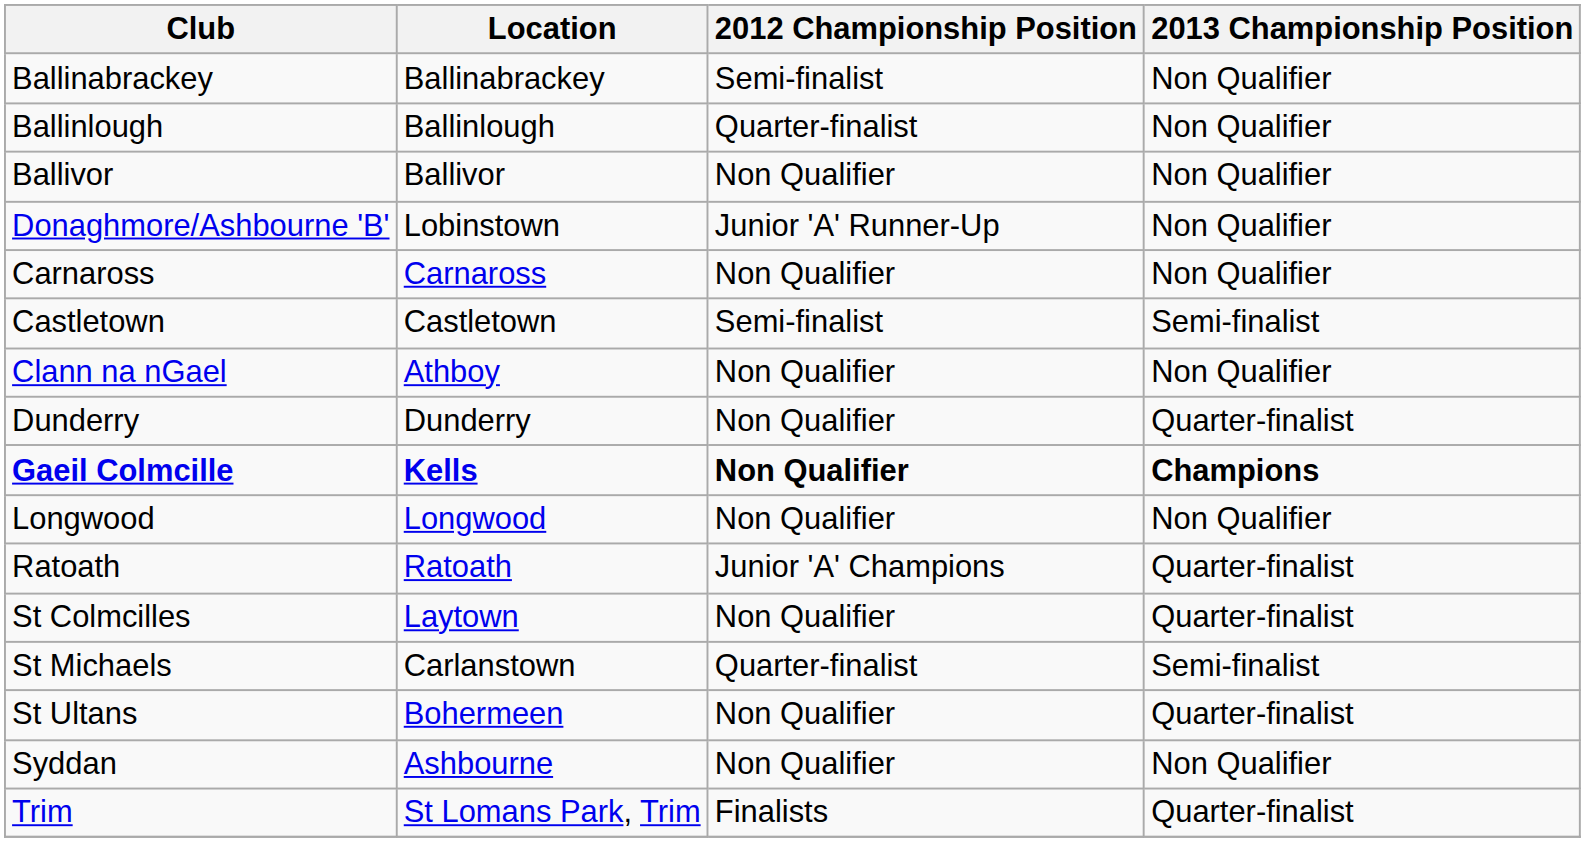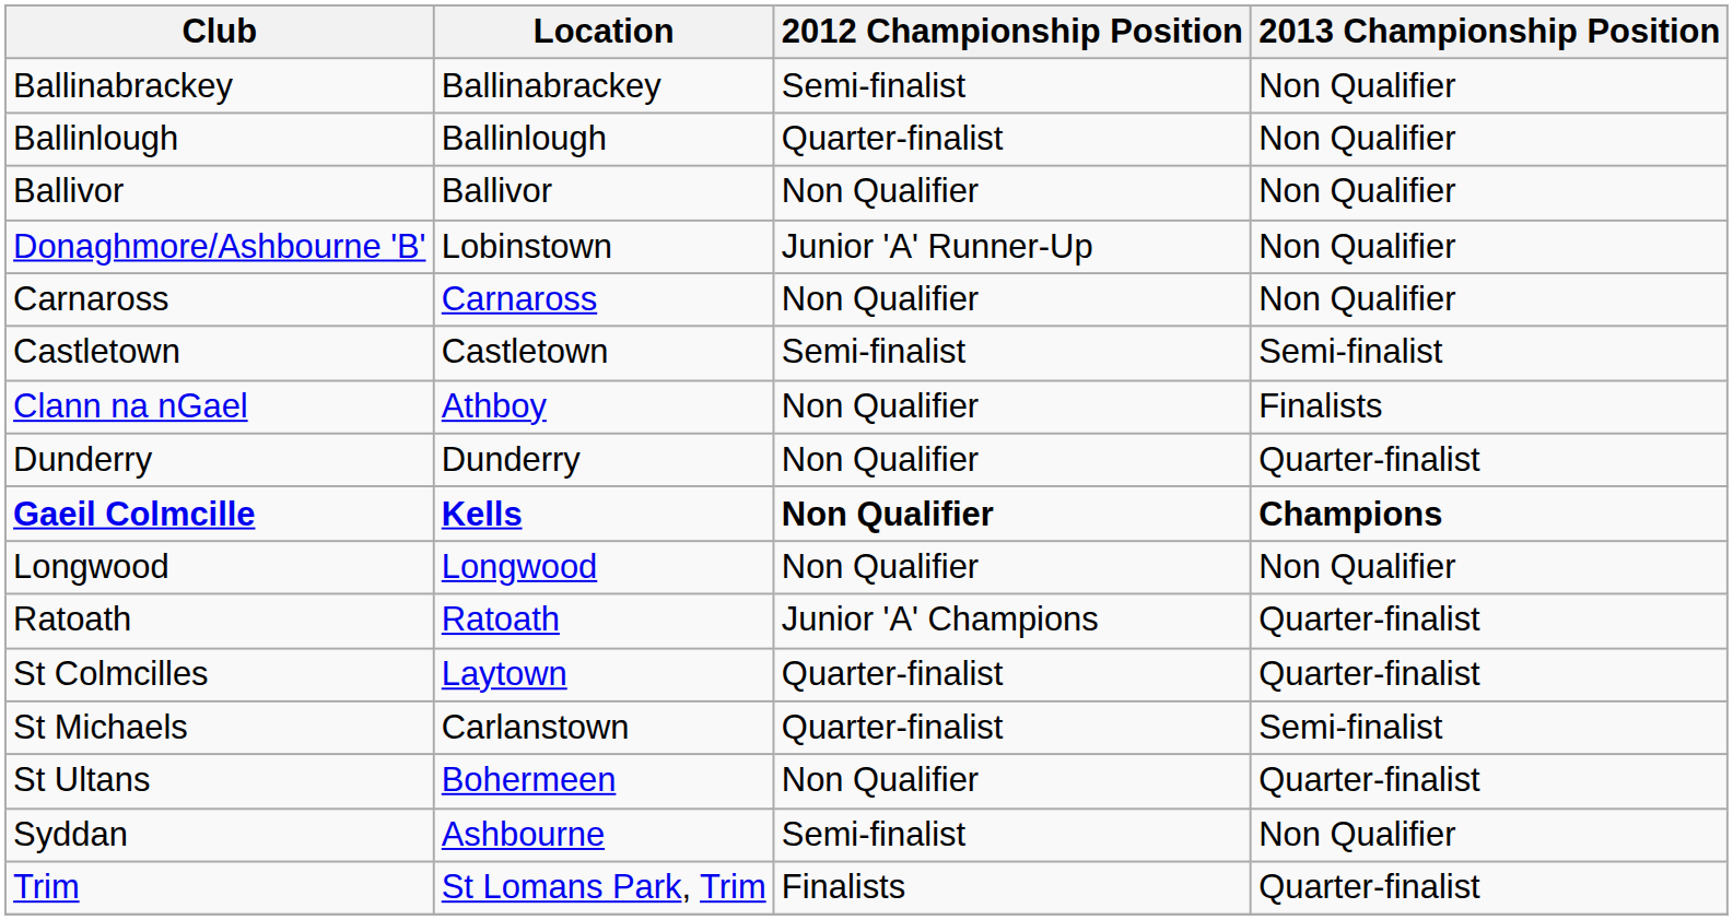Clann na nGael | 2013 Championship Position: Non Qualifier -> Finalists
St Colmcilles | 2012 Championship Position: Non Qualifier -> Quarter-finalist
Syddan | 2012 Championship Position: Non Qualifier -> Semi-finalist
